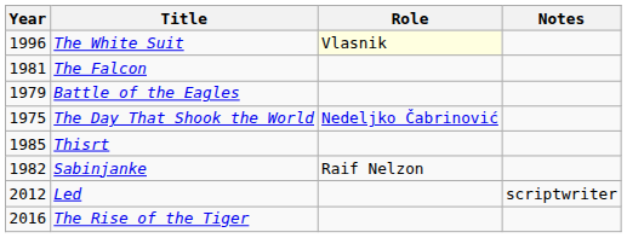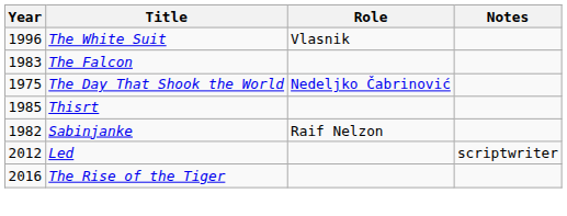The White Suit | Role: lightyellow background -> no background
The Falcon | Year: 1981 -> 1983
- row: 1979 | Battle of the Eagles
